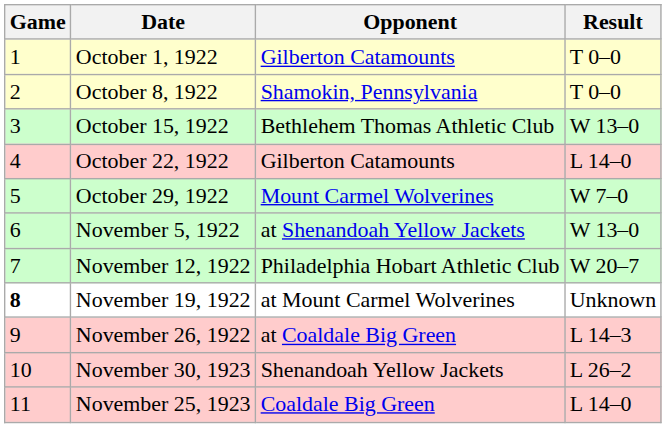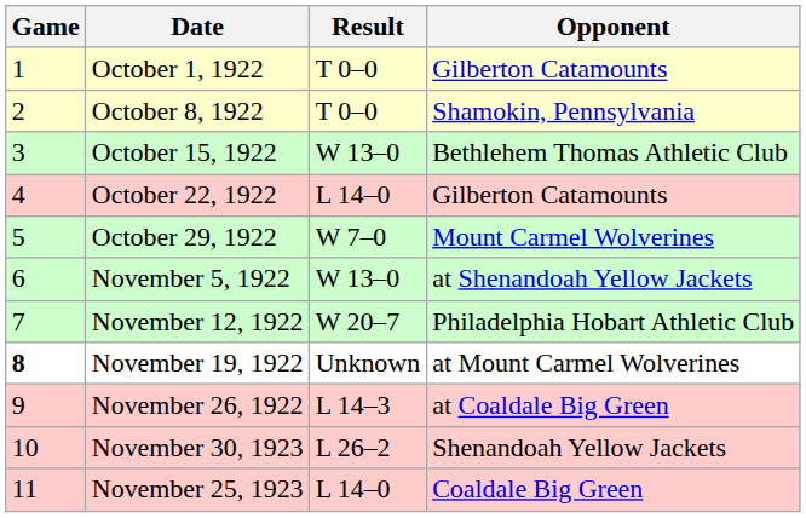columns swapped: Opponent <-> Result
